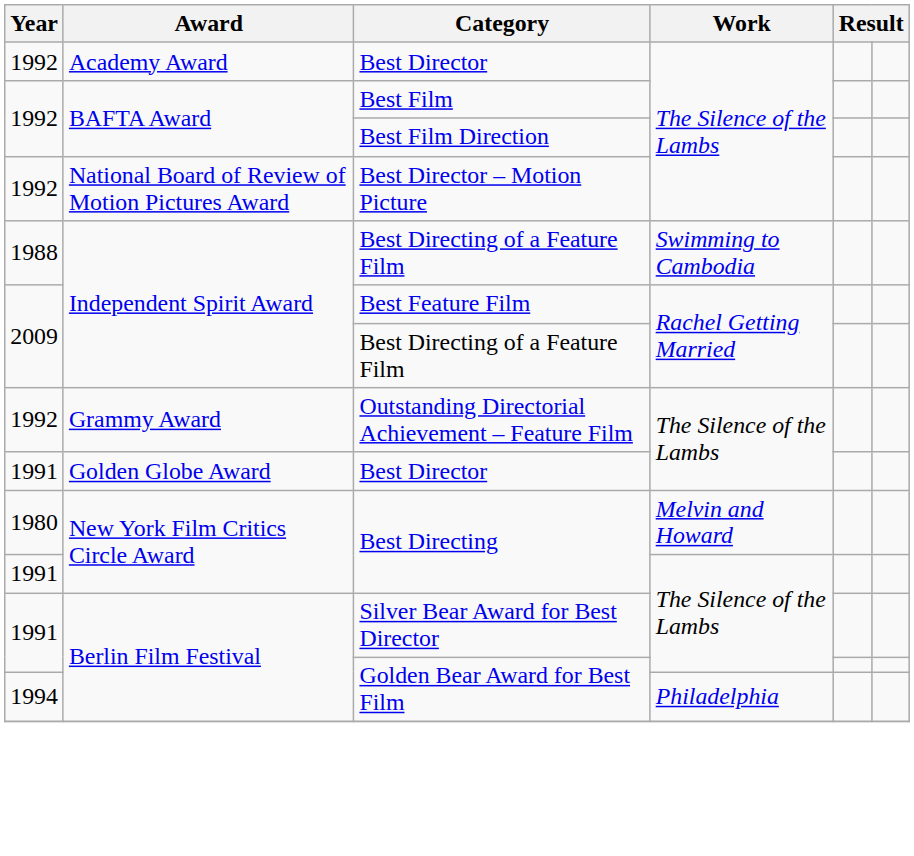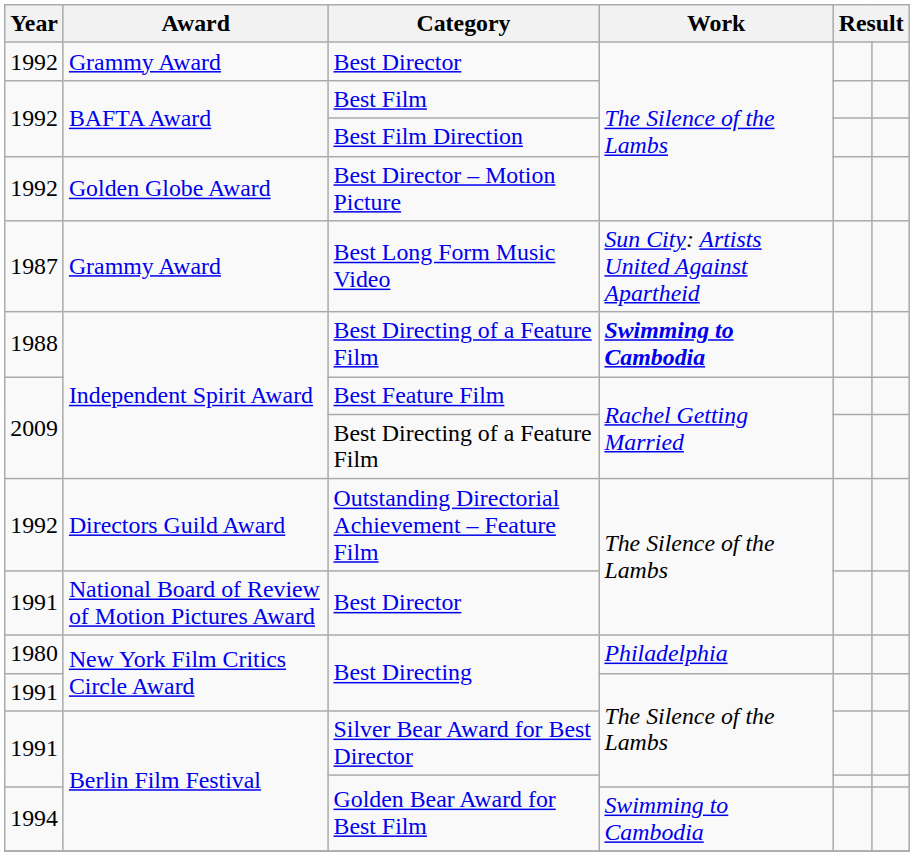1992 / Best Director | Award: Academy Award -> Grammy Award
Best Director – Motion Picture | Award: National Board of Review of Motion Pictures Award -> Golden Globe Award
+ row: 1987 | Grammy Award | Best Long Form Music Video | Sun City: Artists United Against Apartheid
1988 / Best Directing of a Feature Film | Work: normal -> bold
Outstanding Directorial Achievement – Feature Film | Award: Grammy Award -> Directors Guild Award
1991 / Best Director | Award: Golden Globe Award -> National Board of Review of Motion Pictures Award
1980 / Best Directing | Work: Melvin and Howard -> Philadelphia
1994 / Golden Bear Award for Best Film | Work: Philadelphia -> Swimming to Cambodia
